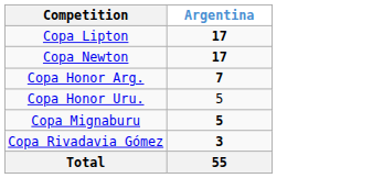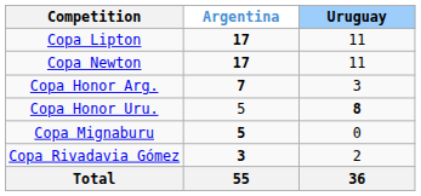+ column: Uruguay | 11 | 11 | 3 | 8 | 0 | 2 | 36
